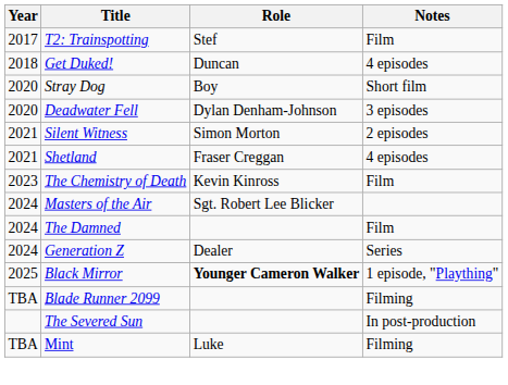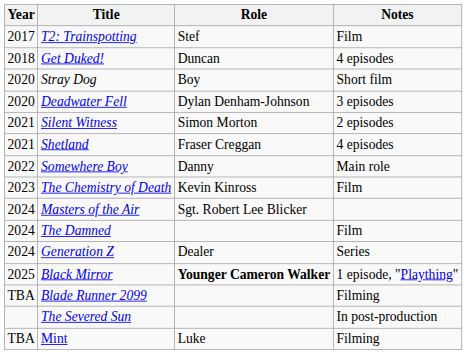+ row: 2022 | Somewhere Boy | Danny | Main role
